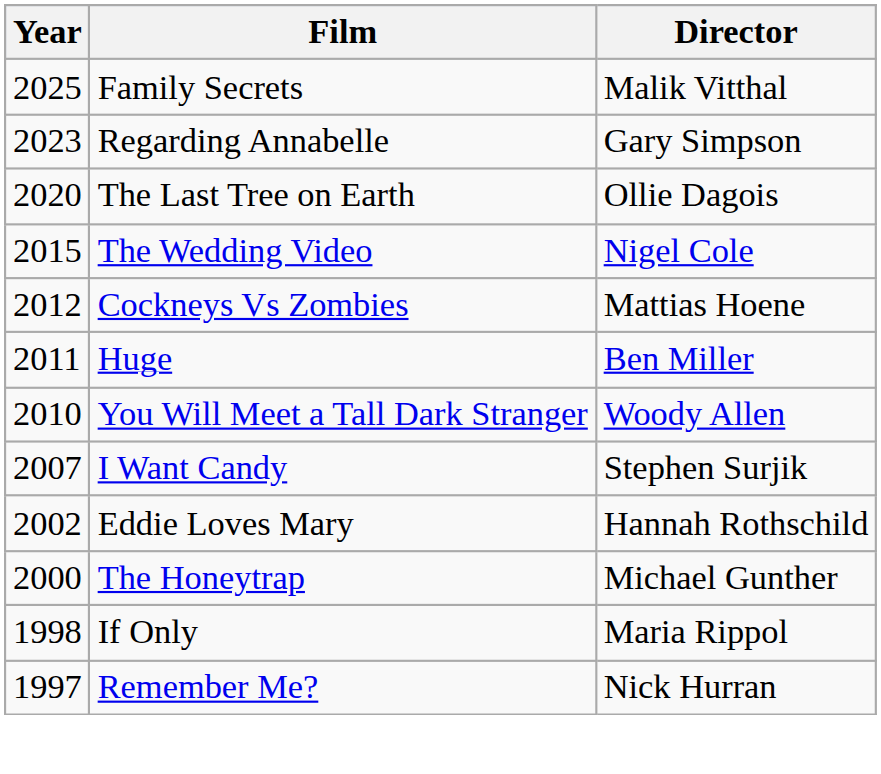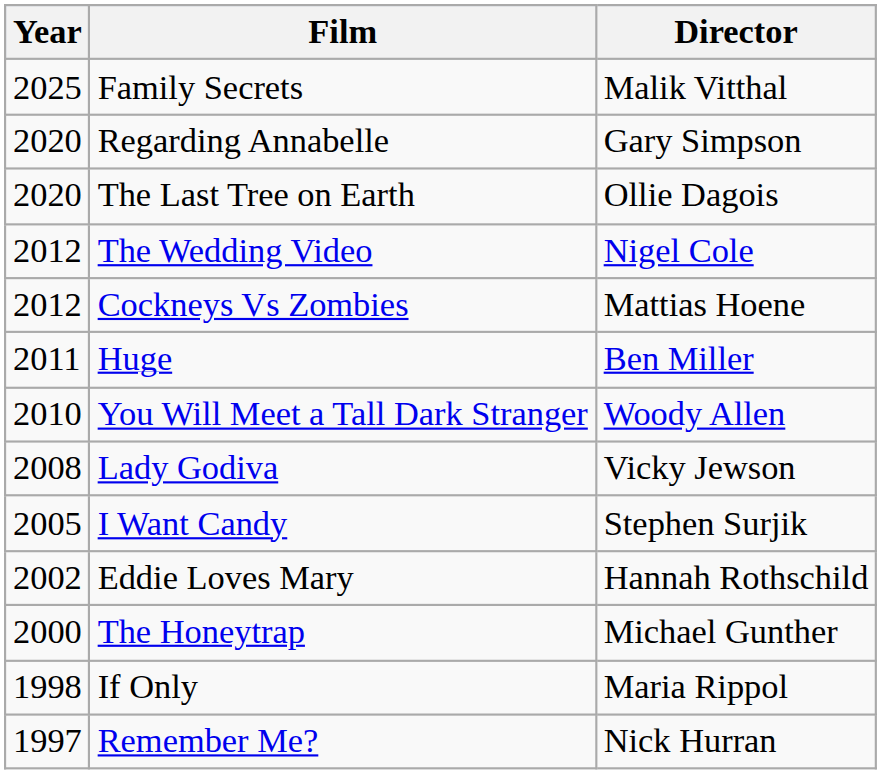Regarding Annabelle | Year: 2023 -> 2020
The Wedding Video | Year: 2015 -> 2012
+ row: 2008 | Lady Godiva | Vicky Jewson
I Want Candy | Year: 2007 -> 2005
